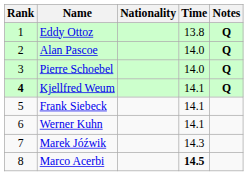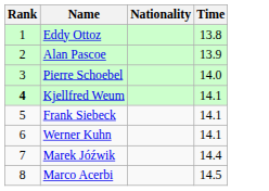- column: Notes | Q | Q | Q | Q
Alan Pascoe | Time: 14.0 -> 13.9
Marek Jóźwik | Time: 14.3 -> 14.4
Marco Acerbi | Time: bold -> normal
